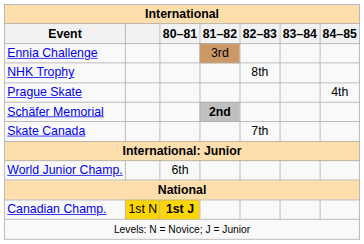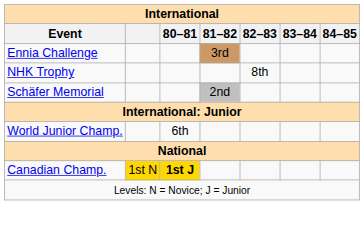- row: Prague Skate | 4th
Schäfer Memorial | 81–82: bold -> normal
- row: Skate Canada | 7th
